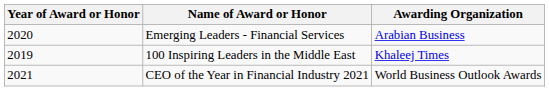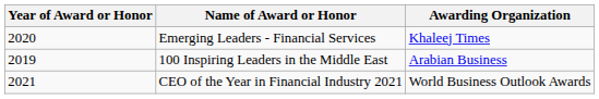Emerging Leaders - Financial Services | Awarding Organization: Arabian Business -> Khaleej Times
100 Inspiring Leaders in the Middle East | Awarding Organization: Khaleej Times -> Arabian Business
